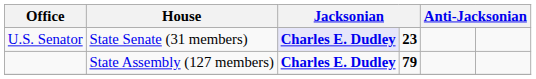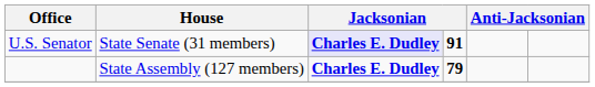U.S. Senator | column 4: 23 -> 91
